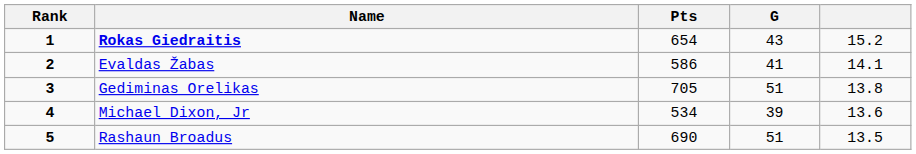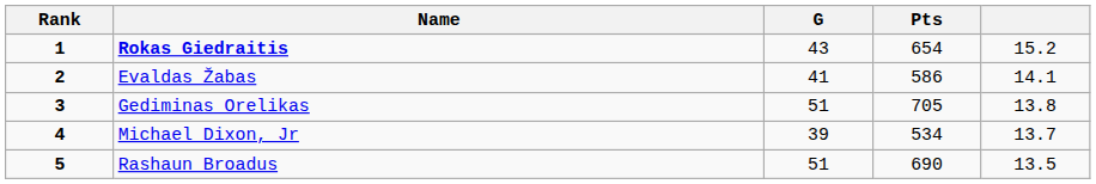columns swapped: G <-> Pts
Michael Dixon, Jr | column 5: 13.6 -> 13.7
